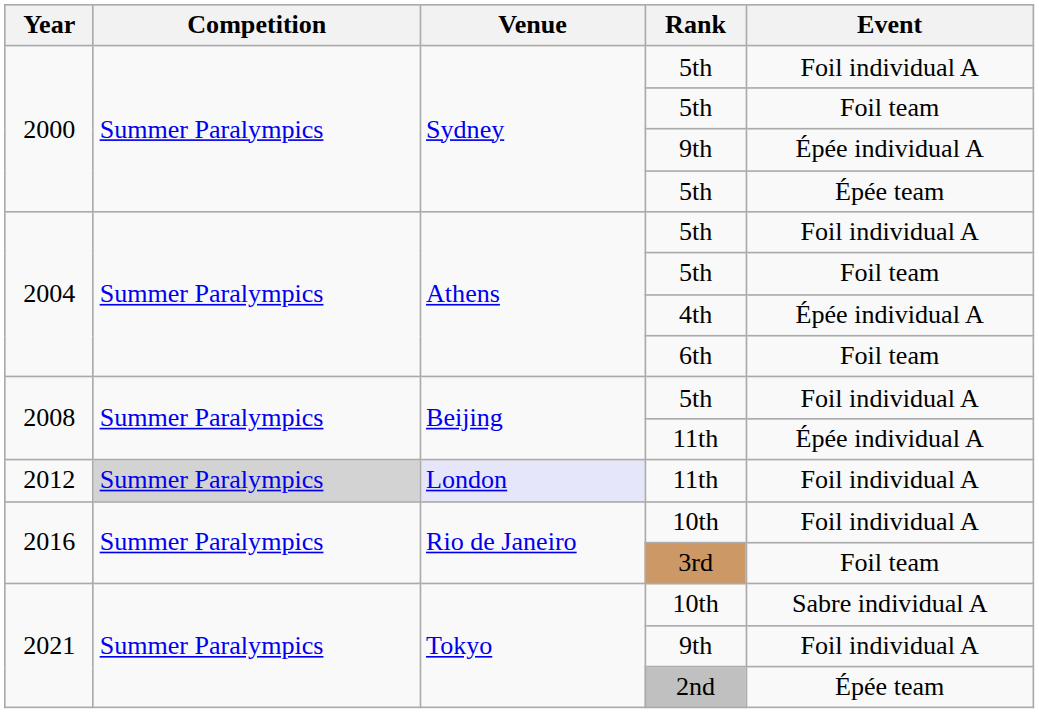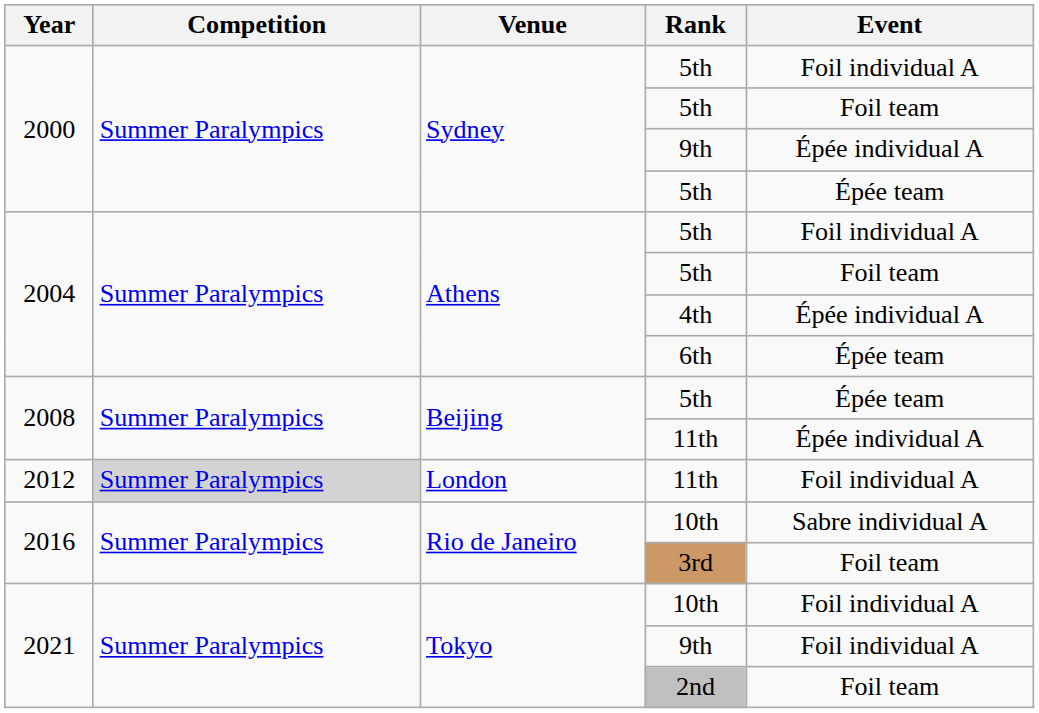6th | Event: Foil team -> Épée team
2008 / 5th | Event: Foil individual A -> Épée team
2012 / 11th | Venue: lavender background -> no background
2016 / 10th | Event: Foil individual A -> Sabre individual A
2021 / 10th | Event: Sabre individual A -> Foil individual A
2nd | Event: Épée team -> Foil team
